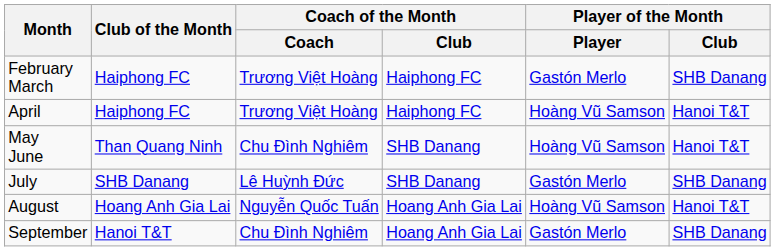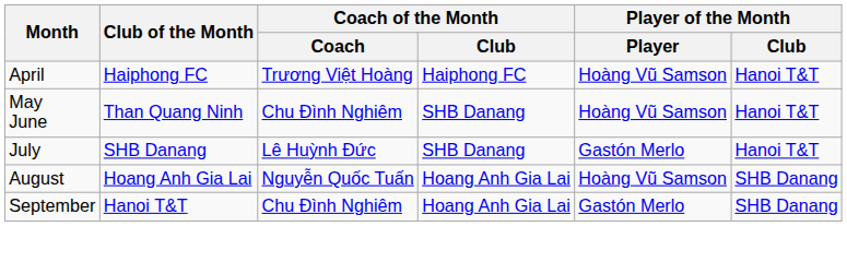- row: February March | Haiphong FC | Trương Việt Hoàng | Haiphong FC | Gastón Merlo | SHB Danang
July | Player of the Month / Club: SHB Danang -> Hanoi T&T
August | Player of the Month / Club: Hanoi T&T -> SHB Danang
